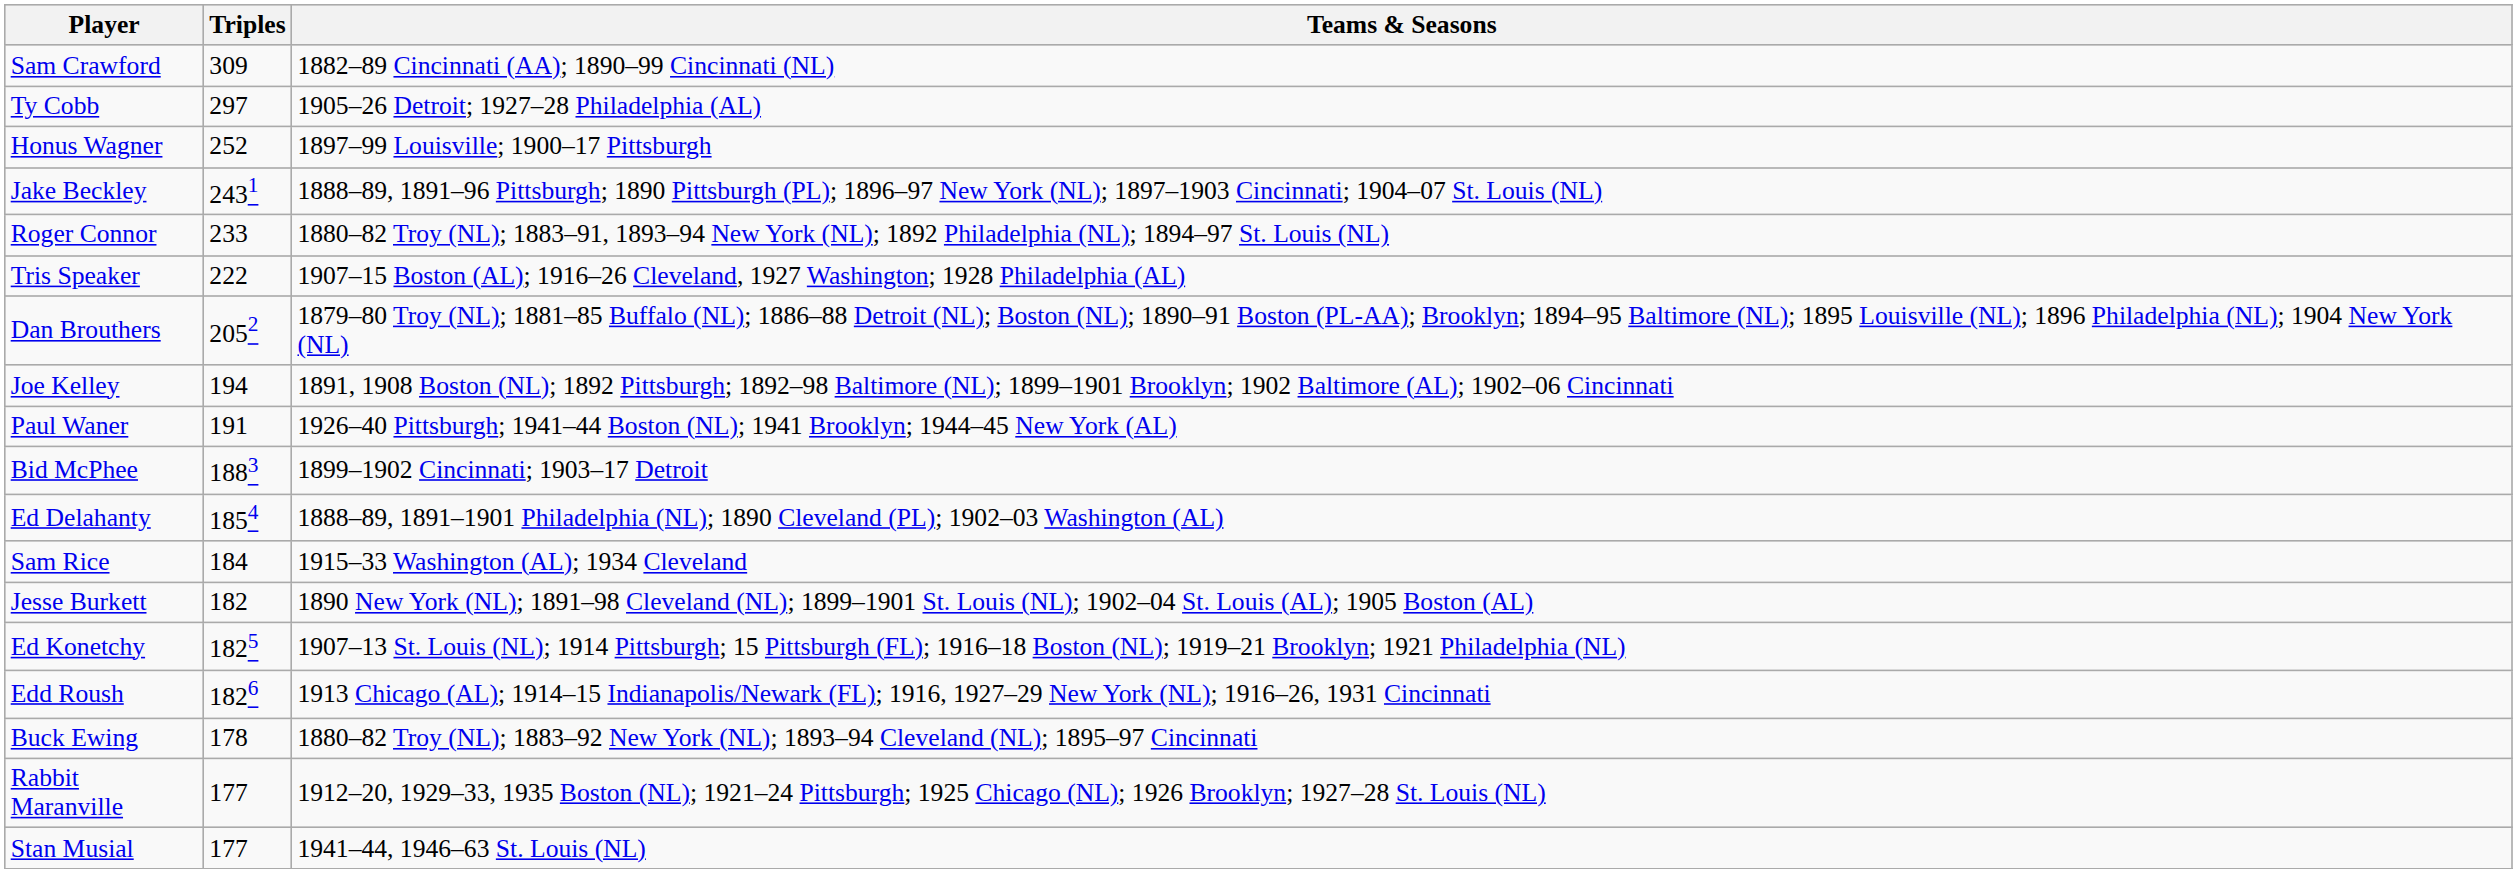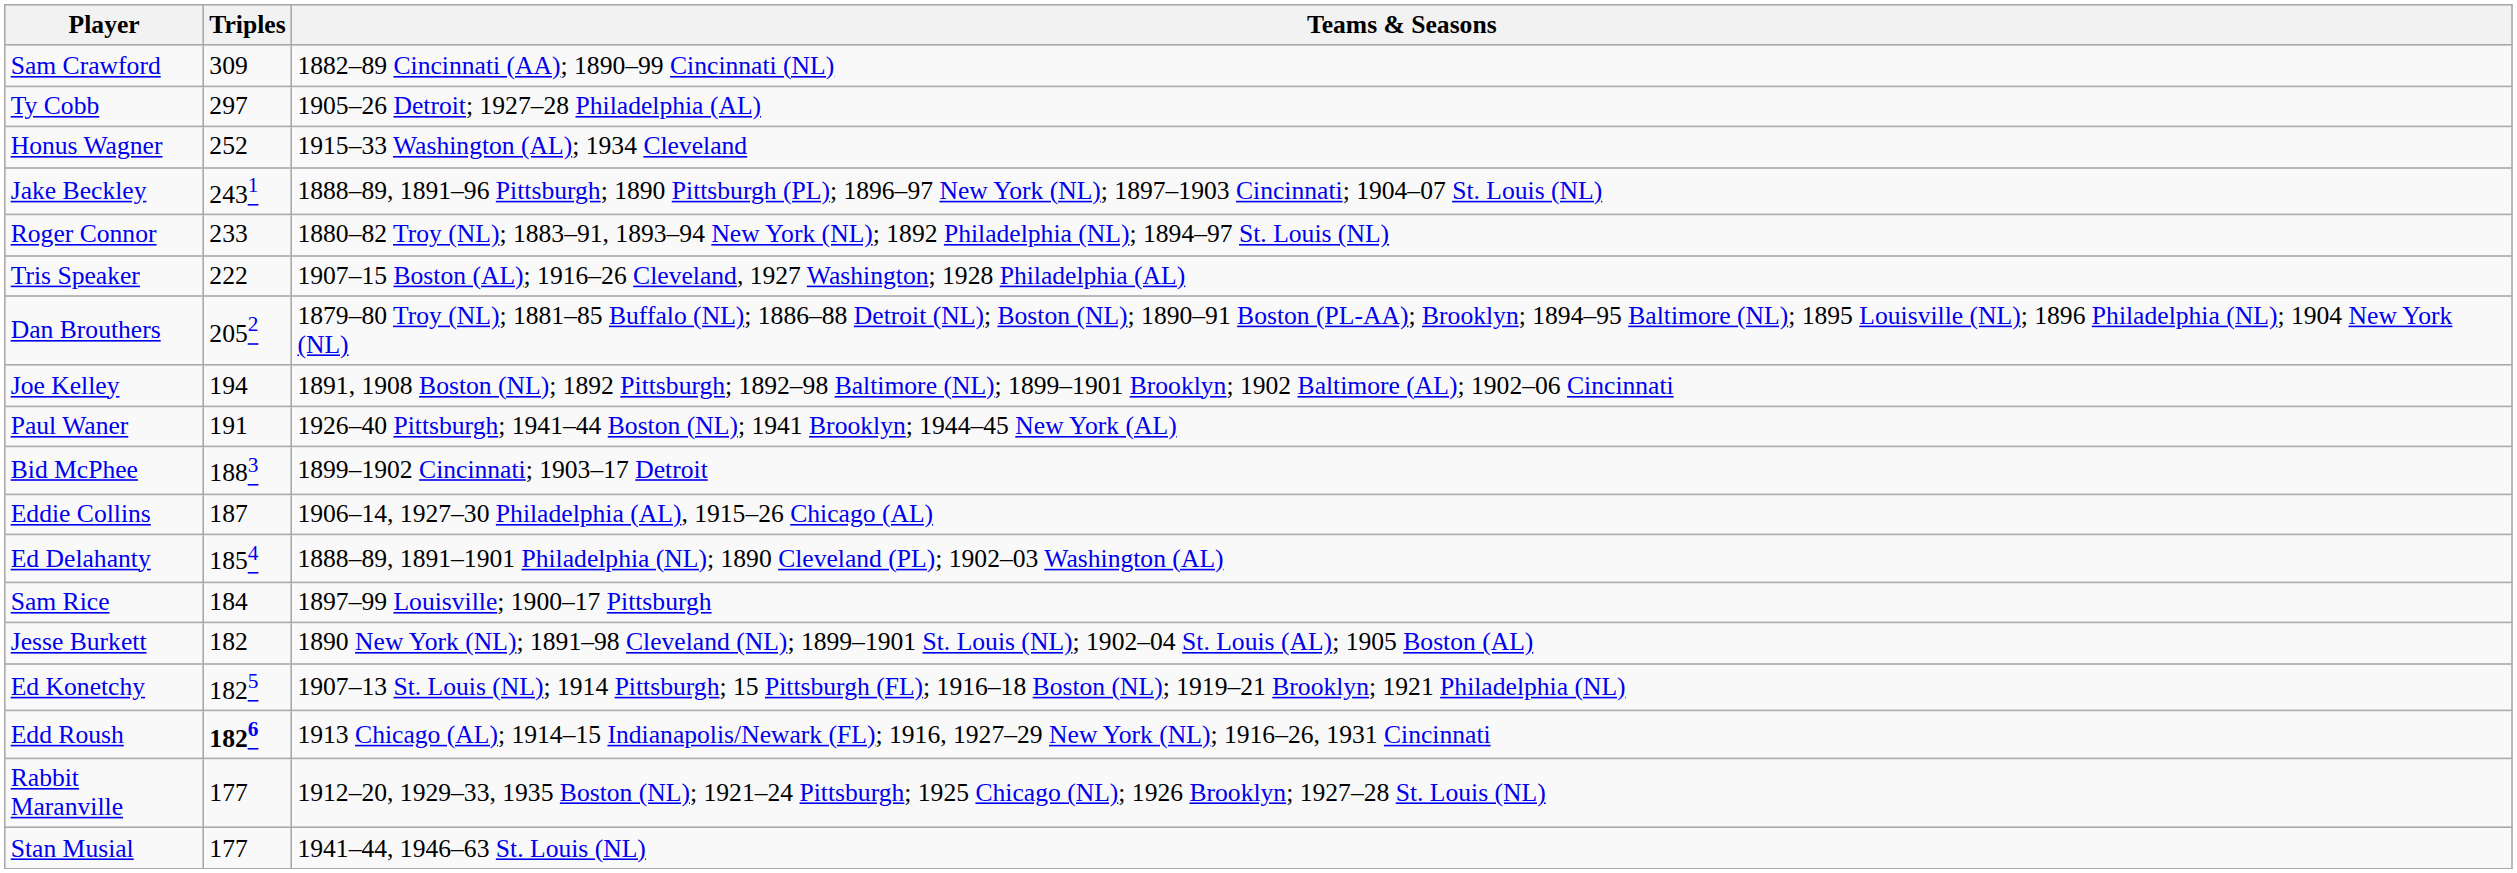Honus Wagner | Teams & Seasons: 1897–99 Louisville; 1900–17 Pittsburgh -> 1915–33 Washington (AL); 1934 Cleveland
+ row: Eddie Collins | 187 | 1906–14, 1927–30 Philadelphia (AL), 1915–26 Chicago (AL)
Sam Rice | Teams & Seasons: 1915–33 Washington (AL); 1934 Cleveland -> 1897–99 Louisville; 1900–17 Pittsburgh
Edd Roush | Triples: normal -> bold
- row: Buck Ewing | 178 | 1880–82 Troy (NL); 1883–92 New York (NL); 1893–94 Cleveland (NL); 1895–97 Cincinnati
